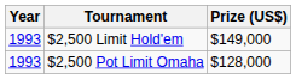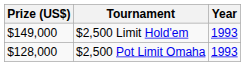columns swapped: Year <-> Prize (US$)
